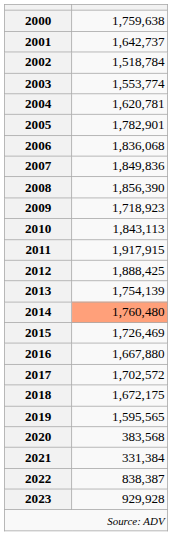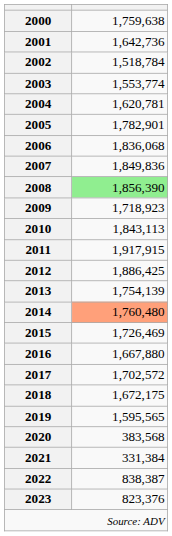2001 | column 2: 1,642,737 -> 1,642,736
2008 | column 2: no background -> lightgreen background
2012 | column 2: 1,888,425 -> 1,886,425
2023 | column 2: 929,928 -> 823,376
